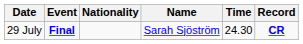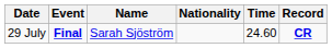columns swapped: Name <-> Nationality
29 July | Time: 24.30 -> 24.60
